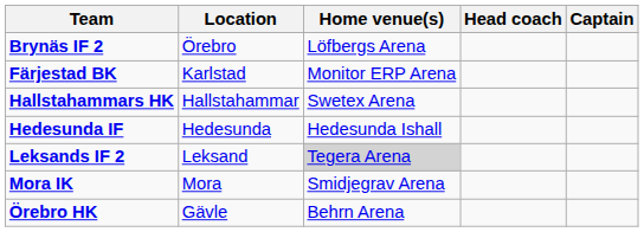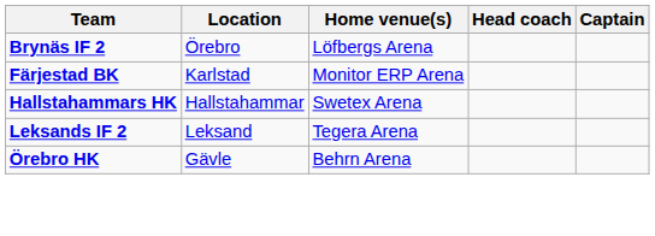- row: Hedesunda IF | Hedesunda | Hedesunda Ishall
Leksands IF 2 | Home venue(s): lightgrey background -> no background
- row: Mora IK | Mora | Smidjegrav Arena
